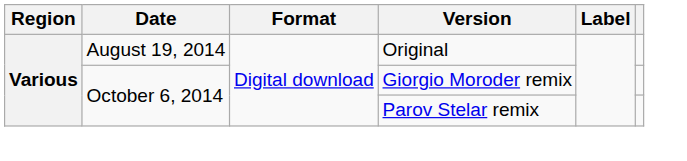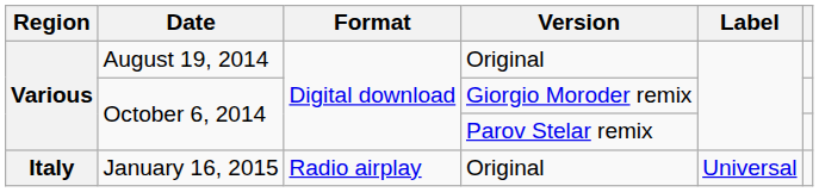+ row: Italy | January 16, 2015 | Radio airplay | Original | Universal
